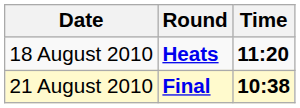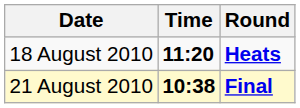columns swapped: Time <-> Round
